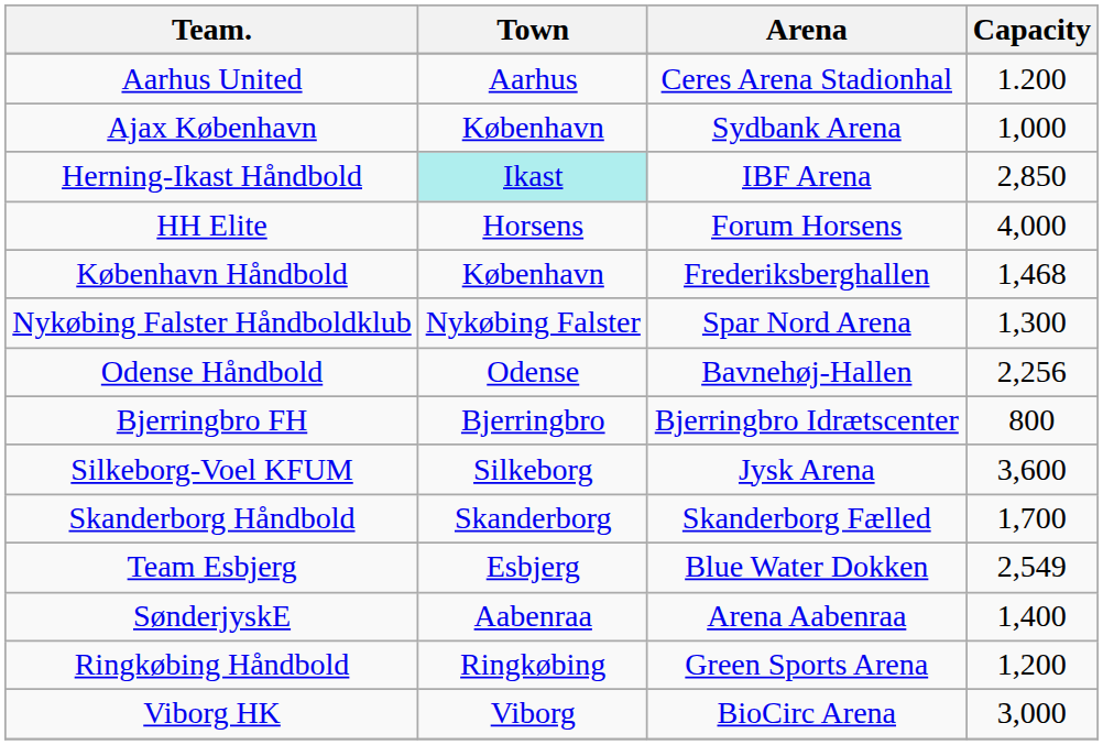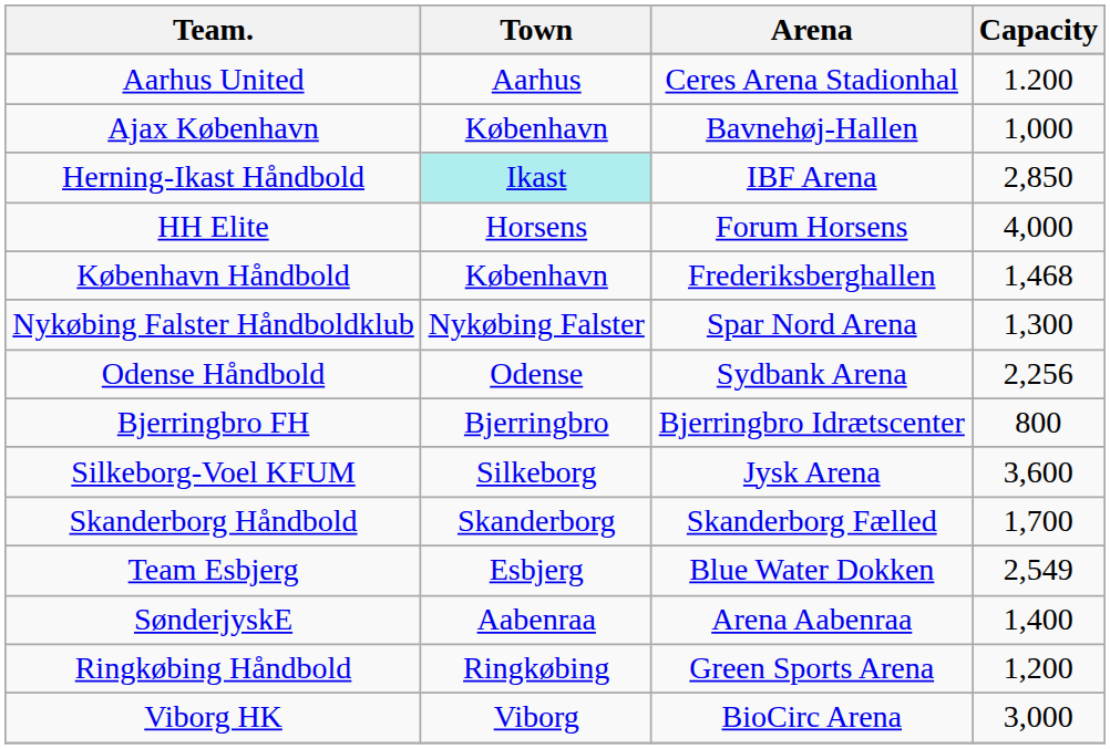Ajax København | Arena: Sydbank Arena -> Bavnehøj-Hallen
Odense Håndbold | Arena: Bavnehøj-Hallen -> Sydbank Arena
